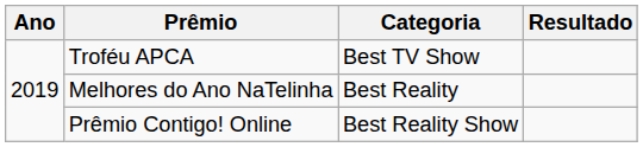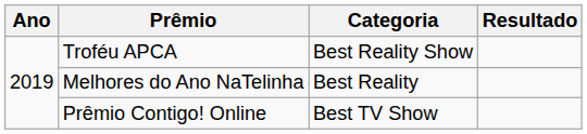Troféu APCA | Categoria: Best TV Show -> Best Reality Show
Prêmio Contigo! Online | Categoria: Best Reality Show -> Best TV Show
